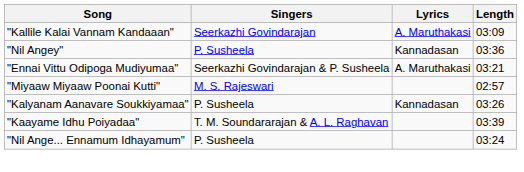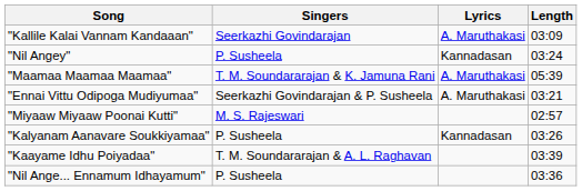"Nil Angey" | Length: 03:36 -> 03:24
+ row: "Maamaa Maamaa Maamaa" | T. M. Soundararajan & K. Jamuna Rani | A. Maruthakasi | 05:39
"Nil Ange... Ennamum Idhayamum" | Length: 03:24 -> 03:36
